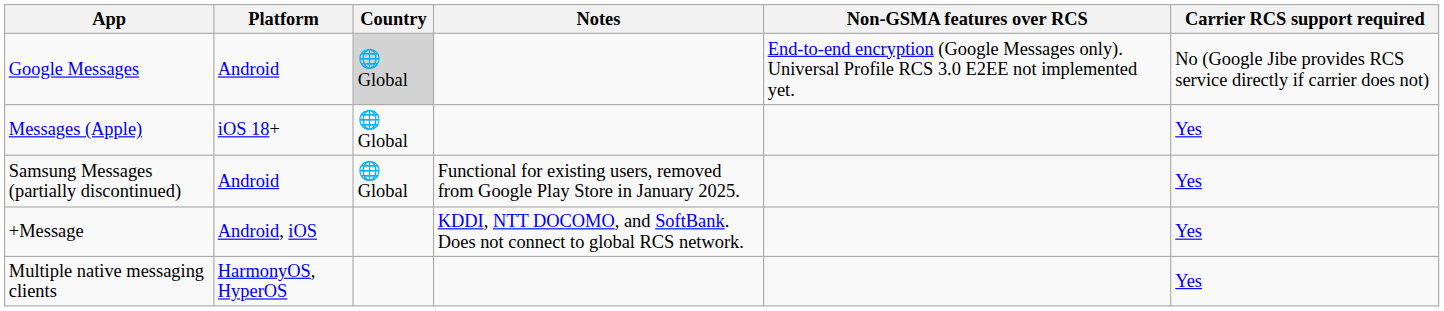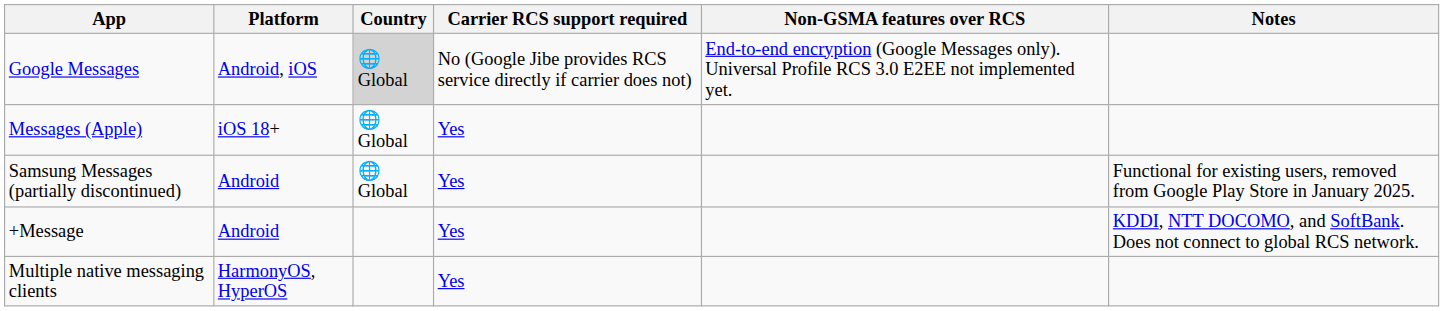columns swapped: Carrier RCS support required <-> Notes
Google Messages | Platform: Android -> Android, iOS
+Message | Platform: Android, iOS -> Android
